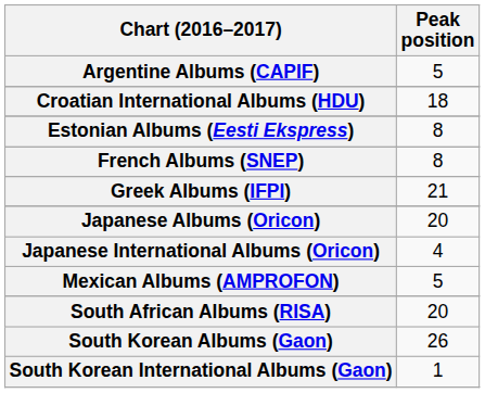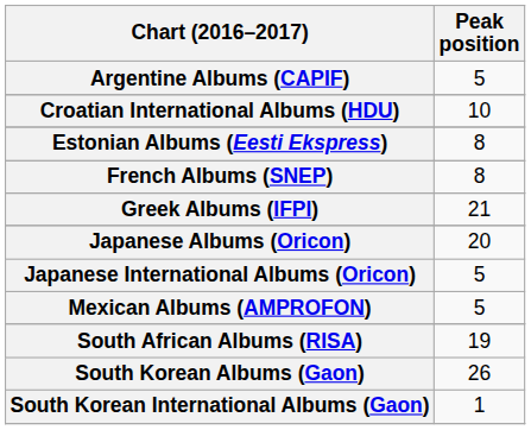Croatian International Albums (HDU) | Peak position: 18 -> 10
Japanese International Albums (Oricon) | Peak position: 4 -> 5
South African Albums (RISA) | Peak position: 20 -> 19
